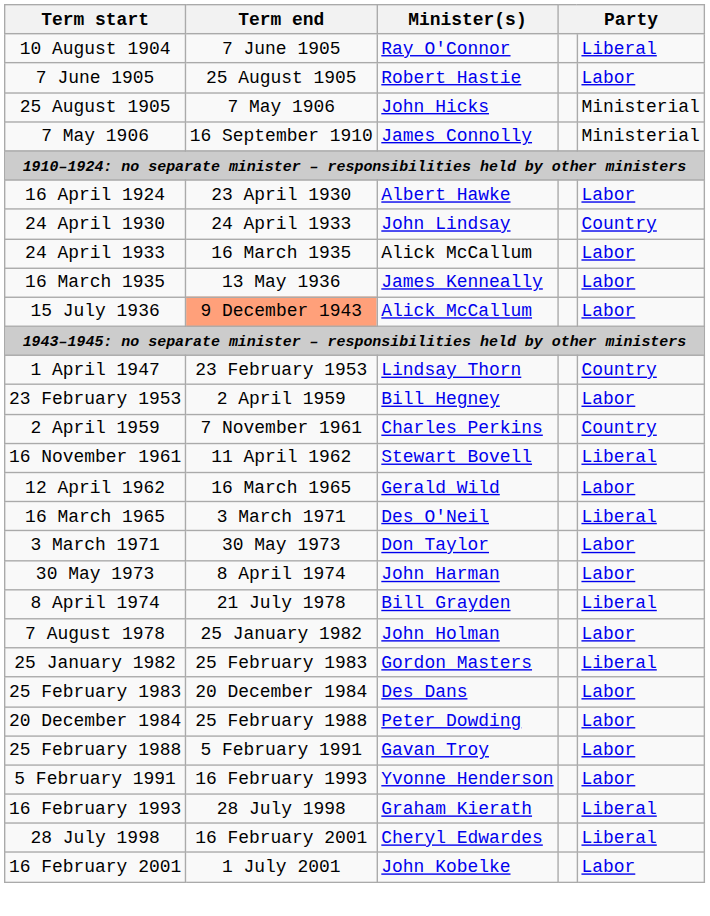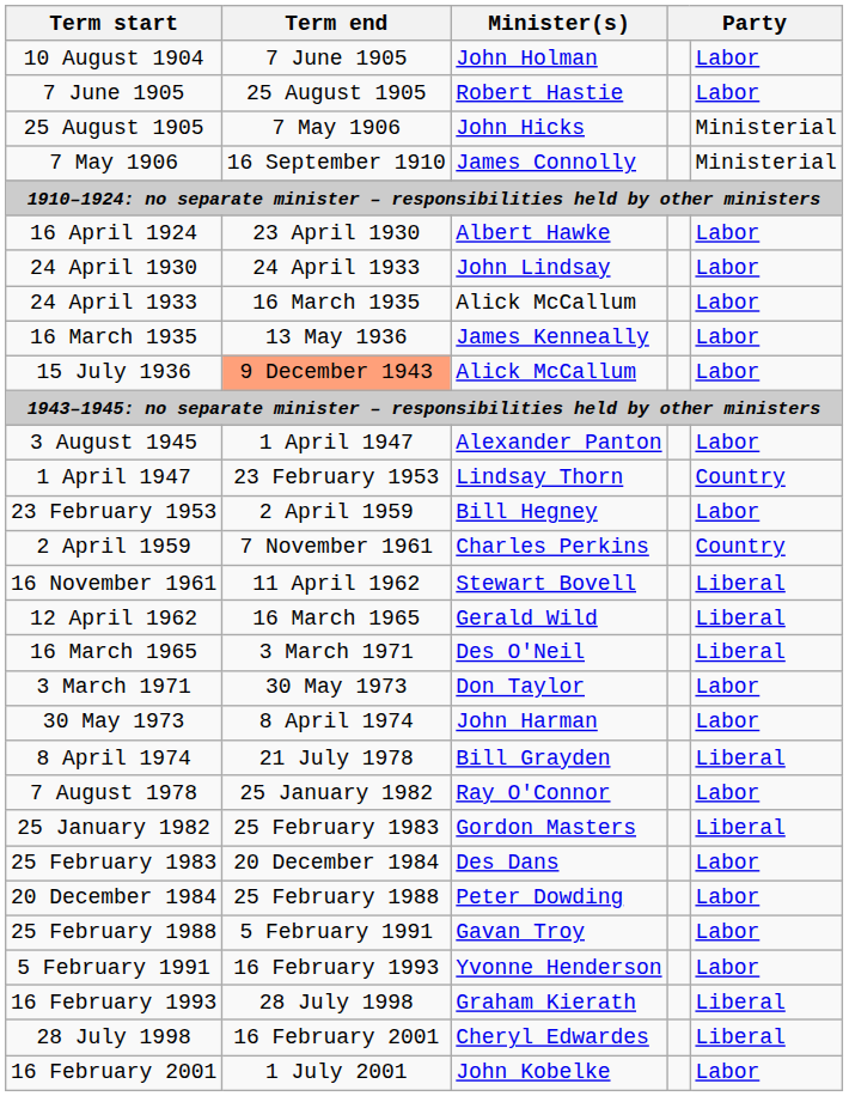10 August 1904 | Minister(s): Ray O'Connor -> John Holman
10 August 1904 | column 5: Liberal -> Labor
24 April 1930 | column 5: Country -> Labor
+ row: 3 August 1945 | 1 April 1947 | Alexander Panton | Labor
12 April 1962 | column 5: Labor -> Liberal
7 August 1978 | Minister(s): John Holman -> Ray O'Connor
